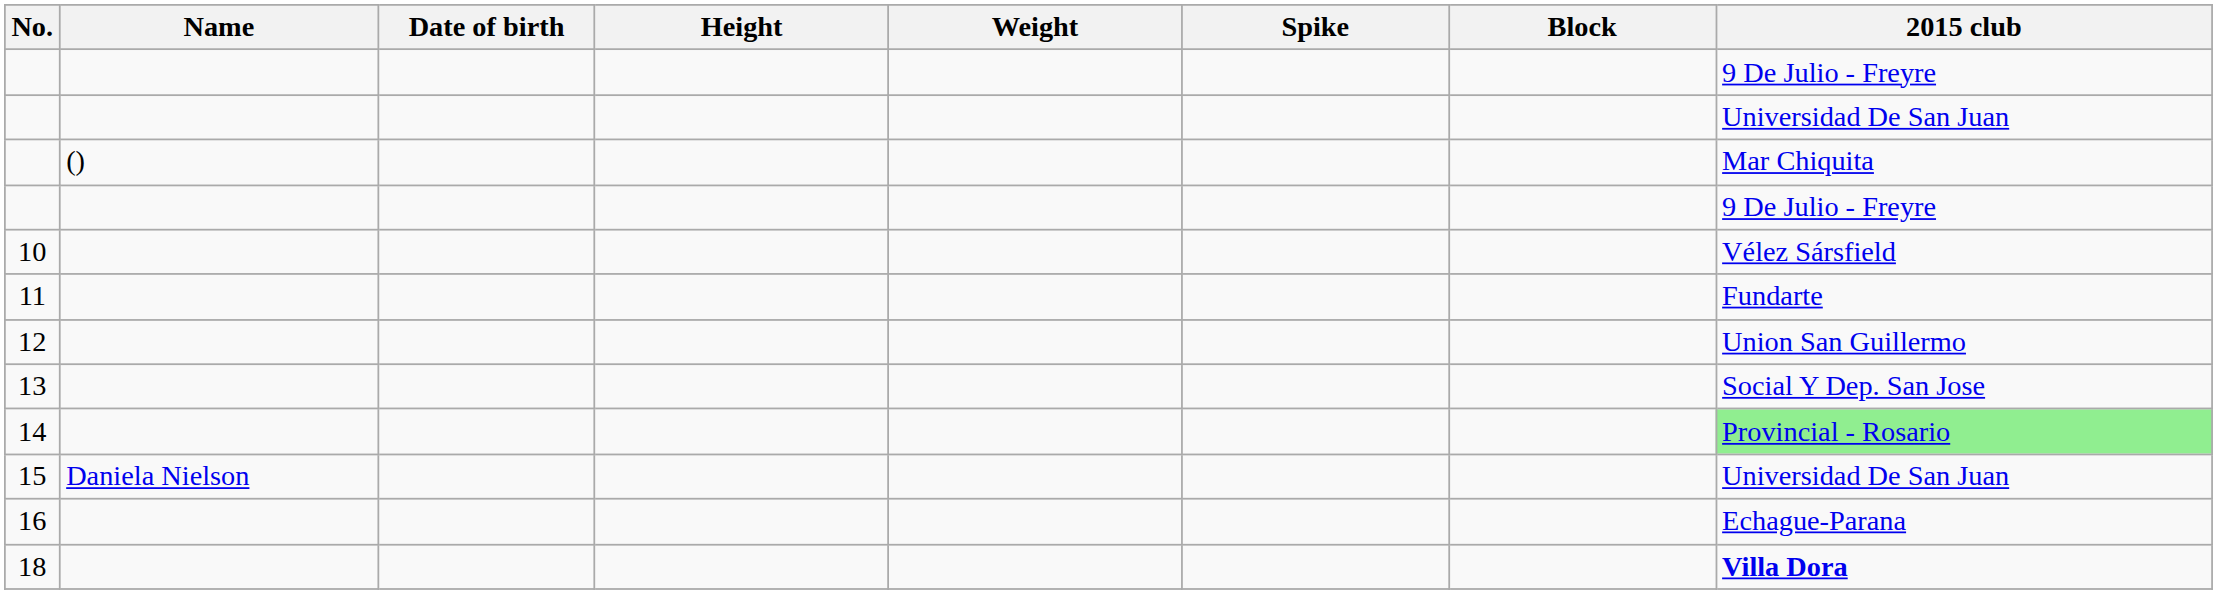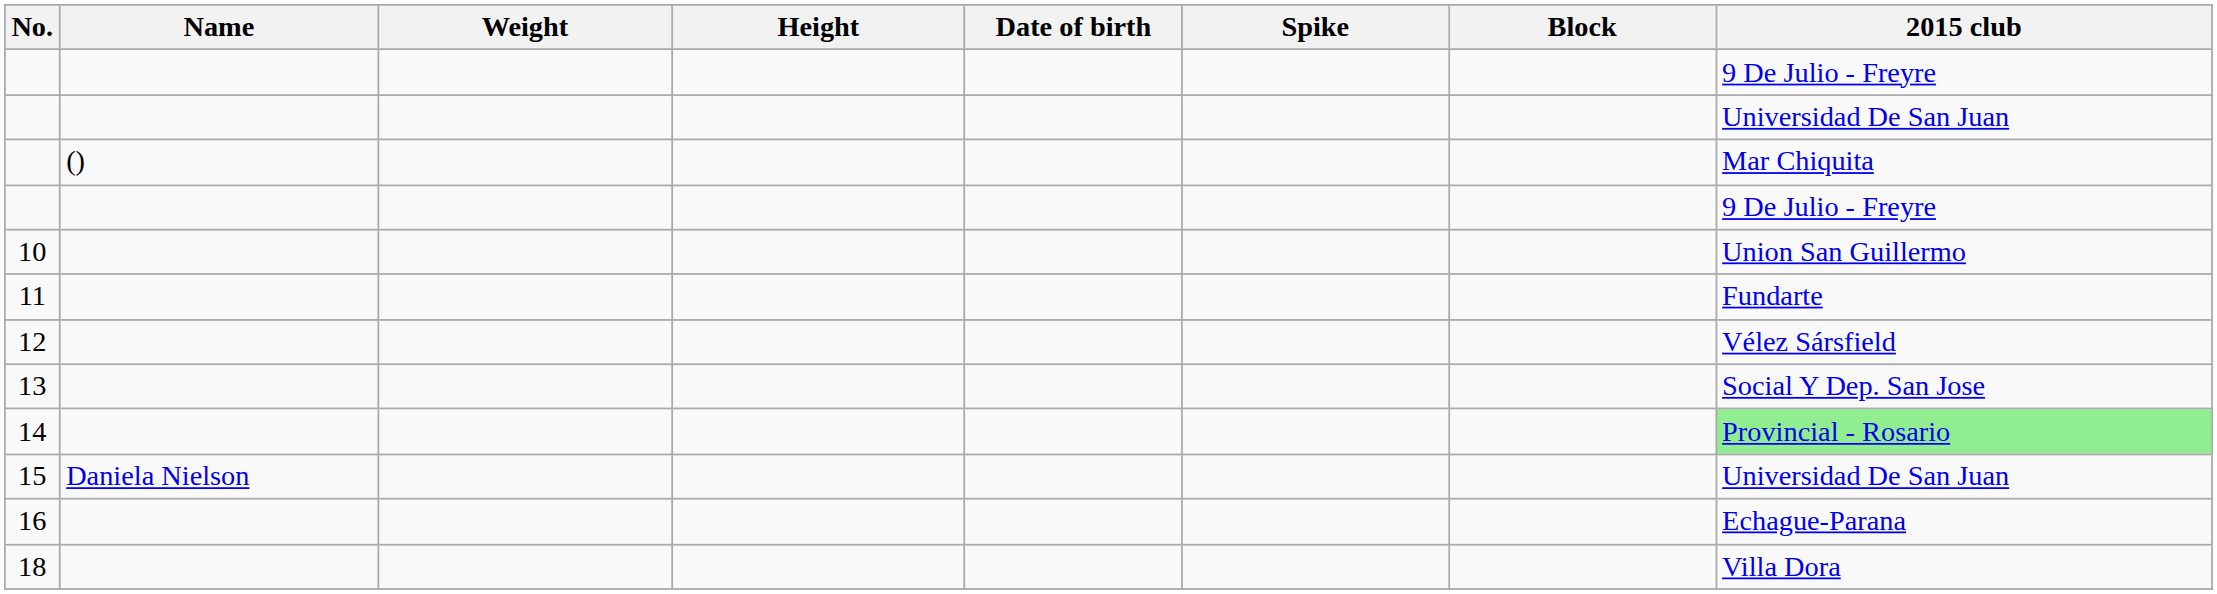columns swapped: Date of birth <-> Weight
10 | 2015 club: Vélez Sársfield -> Union San Guillermo
12 | 2015 club: Union San Guillermo -> Vélez Sársfield
18 | 2015 club: bold -> normal
